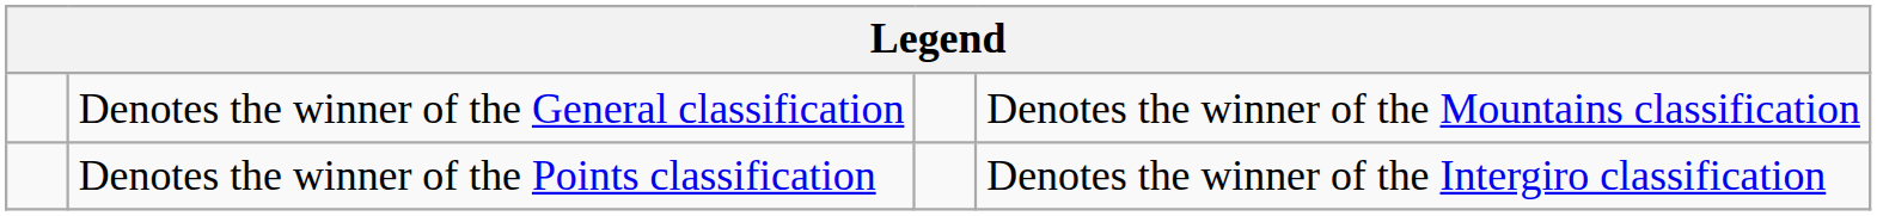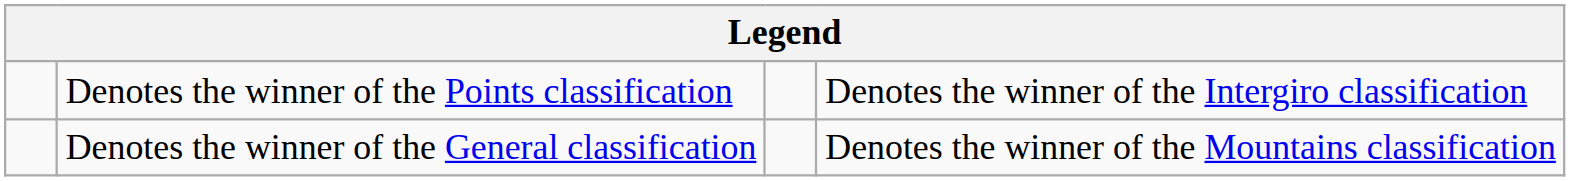rows swapped: Denotes the winner of the General classification <-> Denotes the winner of the Points classification
